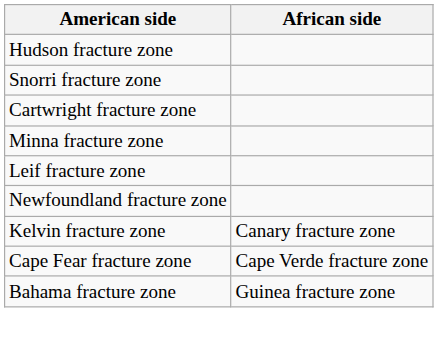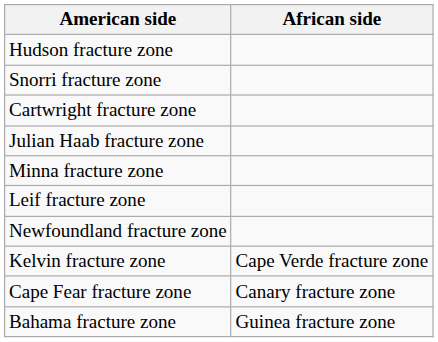+ row: Julian Haab fracture zone
Kelvin fracture zone | African side: Canary fracture zone -> Cape Verde fracture zone
Cape Fear fracture zone | African side: Cape Verde fracture zone -> Canary fracture zone
